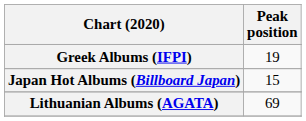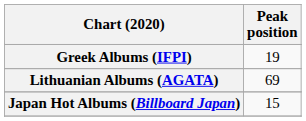rows swapped: Japan Hot Albums (Billboard Japan) <-> Lithuanian Albums (AGATA)
